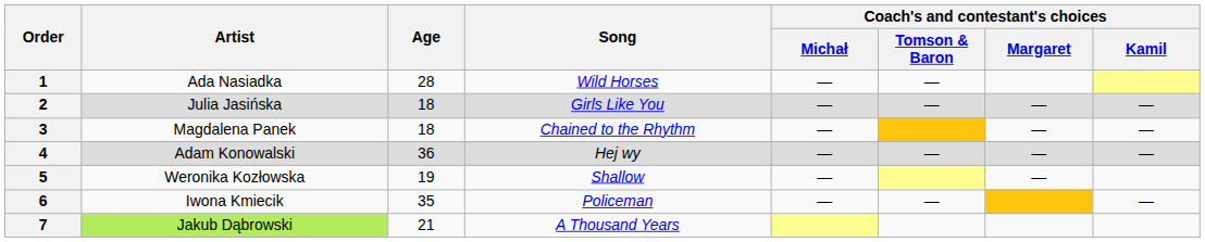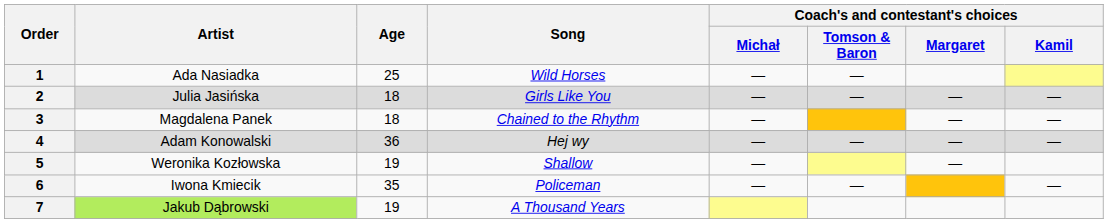1 | Age: 28 -> 25
7 | Age: 21 -> 19
